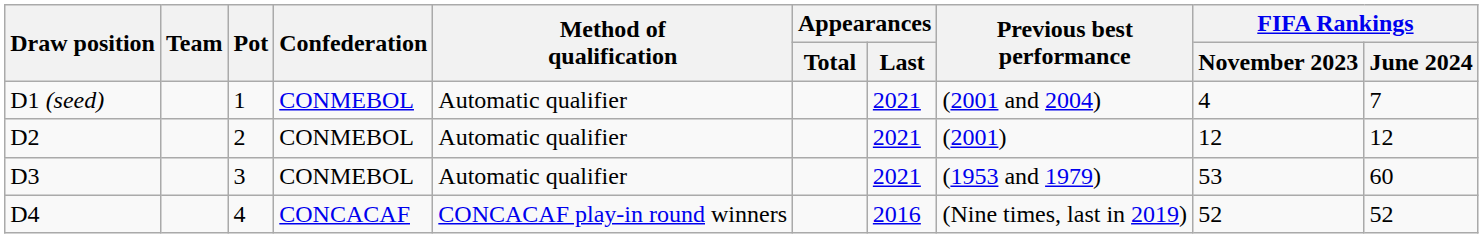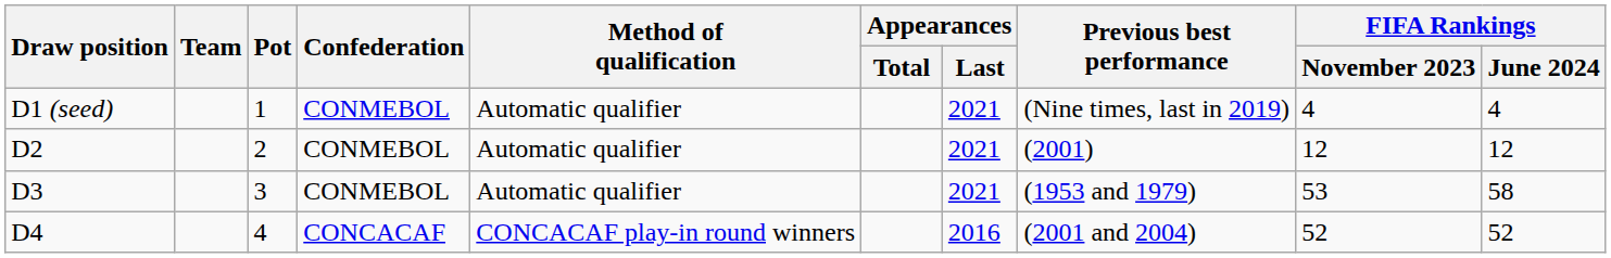D1 (seed) | Previous best performance: (2001 and 2004) -> (Nine times, last in 2019)
D1 (seed) | FIFA Rankings / June 2024: 7 -> 4
D3 | FIFA Rankings / June 2024: 60 -> 58
D4 | Previous best performance: (Nine times, last in 2019) -> (2001 and 2004)
